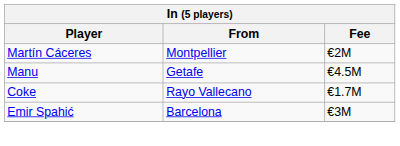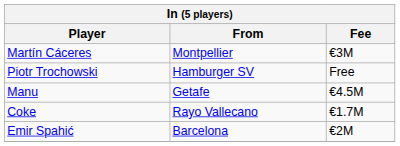Martín Cáceres | Fee: €2M -> €3M
+ row: Piotr Trochowski | Hamburger SV | Free
Emir Spahić | Fee: €3M -> €2M
